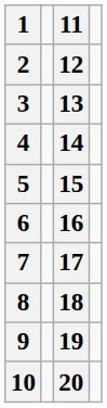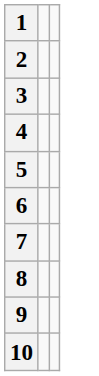- column: 11 | 12 | 13 | 14 | 15 | 16 | 17 | 18 | 19 | 20
